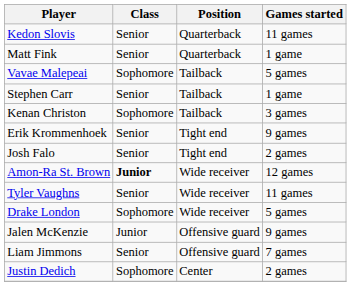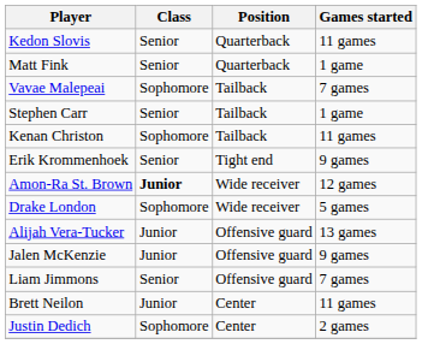Vavae Malepeai | Games started: 5 games -> 7 games
Kenan Christon | Games started: 3 games -> 11 games
- row: Josh Falo | Senior | Tight end | 2 games
- row: Tyler Vaughns | Senior | Wide receiver | 11 games
+ row: Alijah Vera-Tucker | Junior | Offensive guard | 13 games
+ row: Brett Neilon | Junior | Center | 11 games
